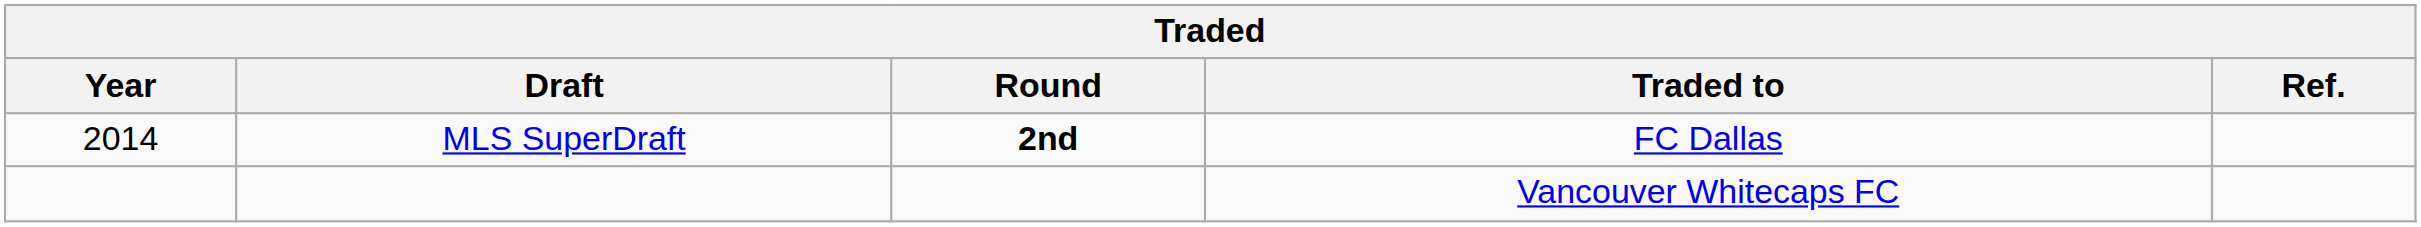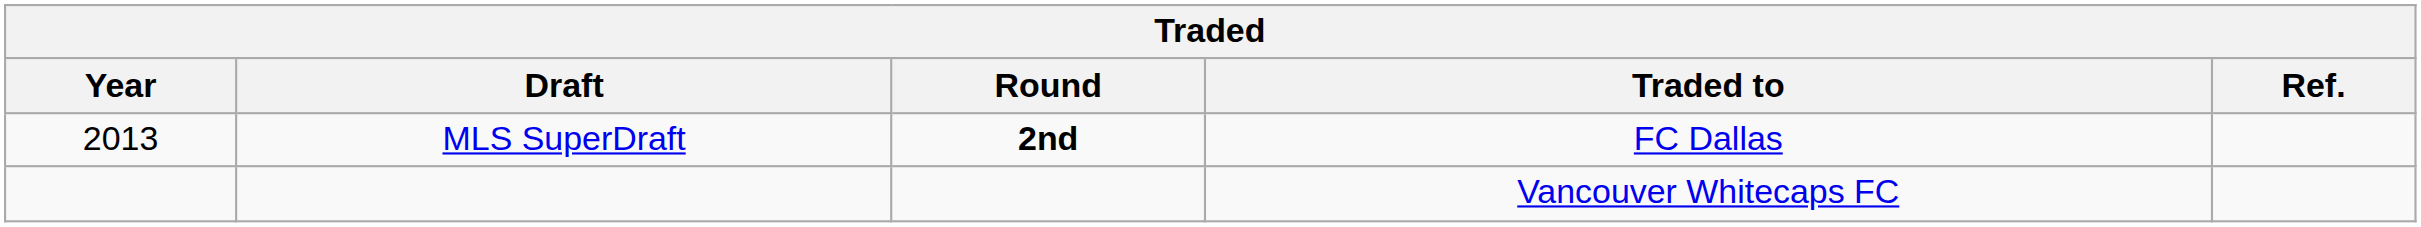MLS SuperDraft | Year: 2014 -> 2013
